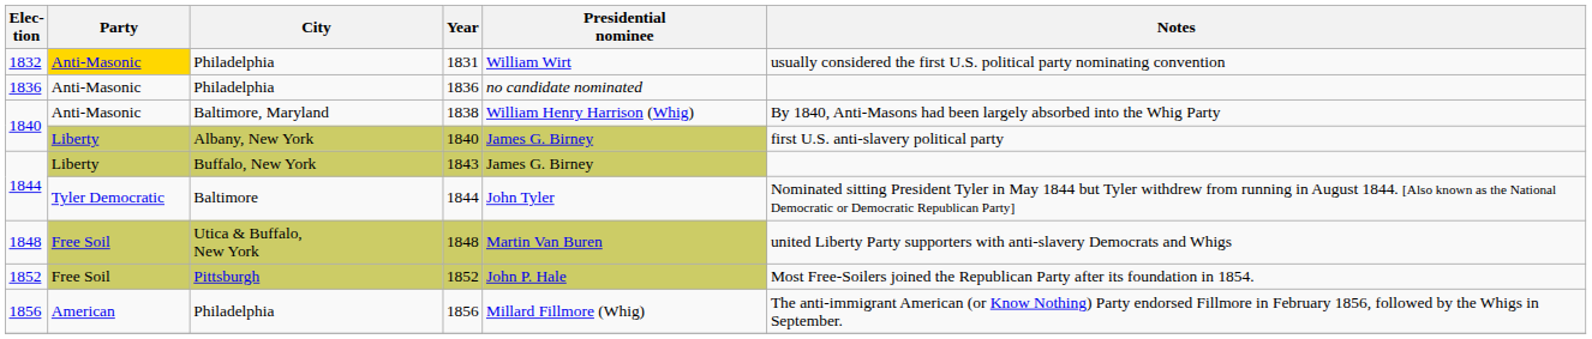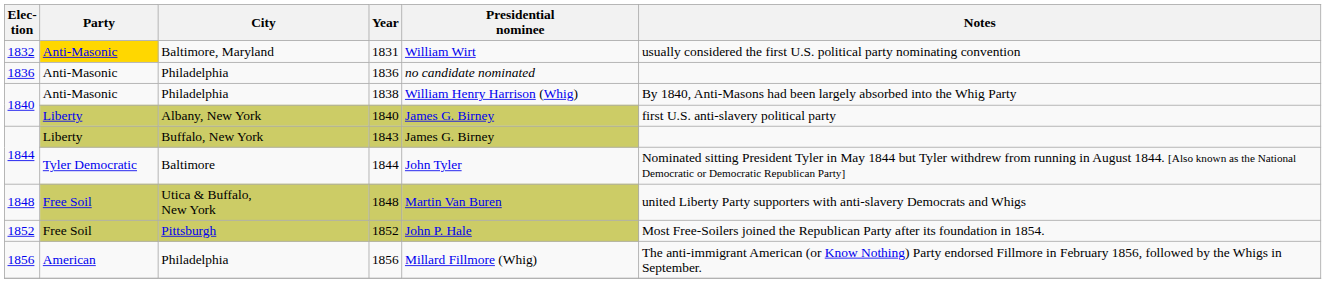1831 | City: Philadelphia -> Baltimore, Maryland
1838 | City: Baltimore, Maryland -> Philadelphia
